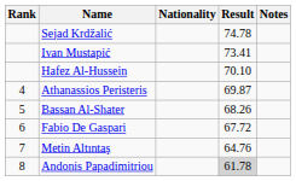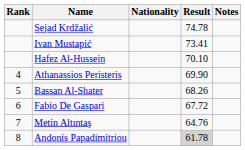Athanassios Peristeris | Result: 69.87 -> 69.90
